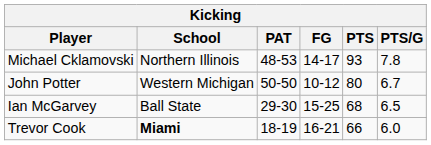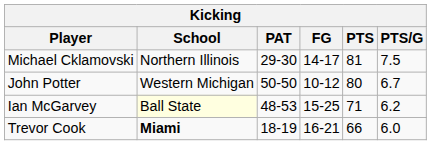Michael Cklamovski | PAT: 48-53 -> 29-30
Michael Cklamovski | PTS: 93 -> 81
Michael Cklamovski | PTS/G: 7.8 -> 7.5
Ian McGarvey | School: no background -> lightyellow background
Ian McGarvey | PAT: 29-30 -> 48-53
Ian McGarvey | PTS: 68 -> 71
Ian McGarvey | PTS/G: 6.5 -> 6.2
